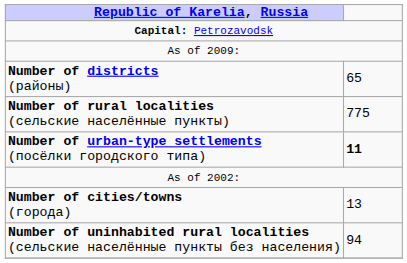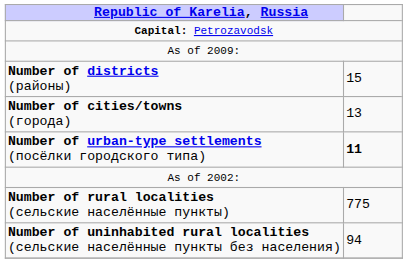Number of districts (районы) | column 2: 65 -> 15
rows swapped: Number of cities/towns (города) <-> Number of rural localities (сельские населённые пункты)
